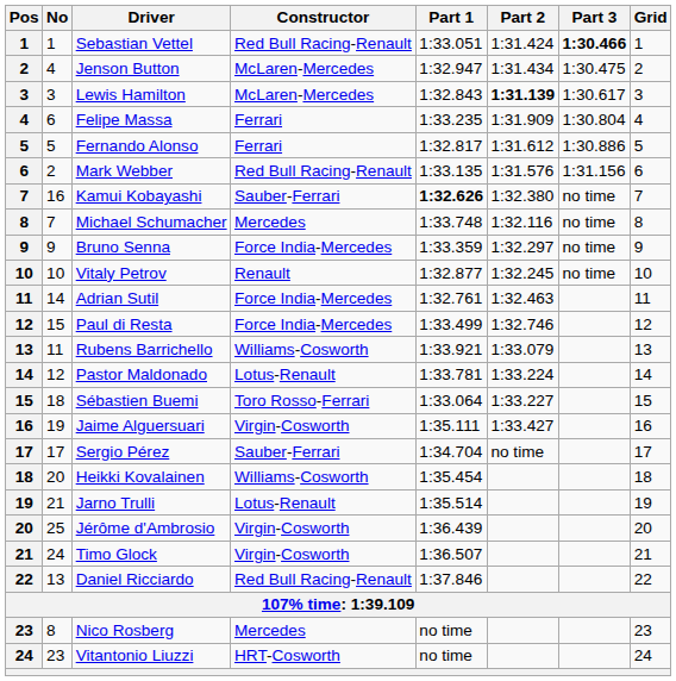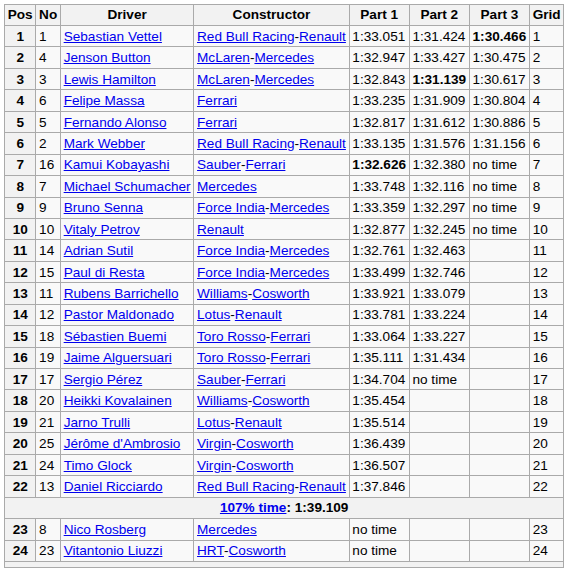Jenson Button | Part 2: 1:31.434 -> 1:33.427
Jaime Alguersuari | Constructor: Virgin-Cosworth -> Toro Rosso-Ferrari
Jaime Alguersuari | Part 2: 1:33.427 -> 1:31.434
